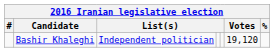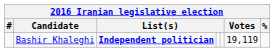Bashir Khaleghi | column 3: normal -> bold
Bashir Khaleghi | Votes: 19,120 -> 19,119
